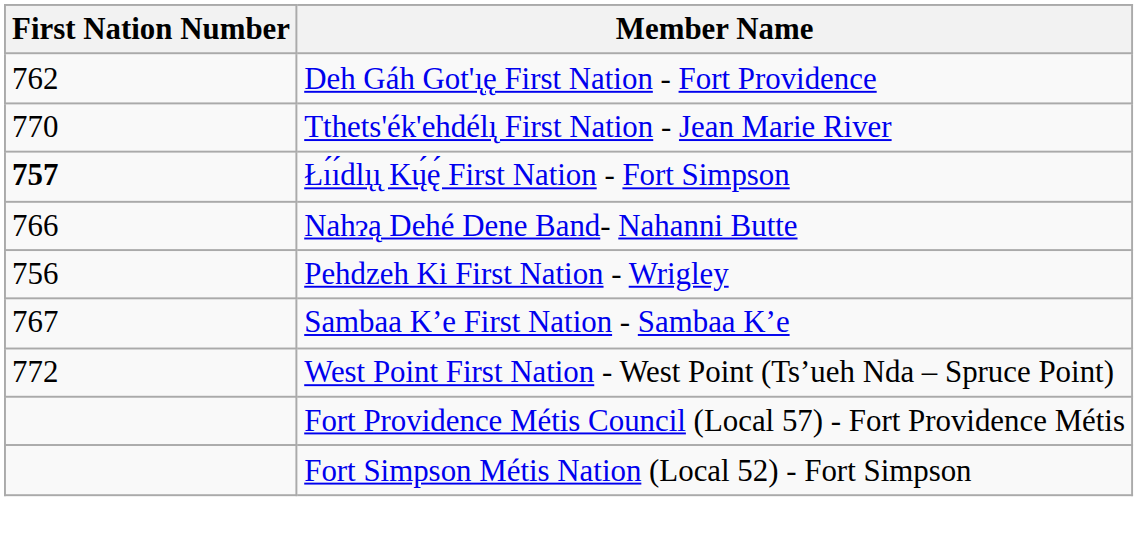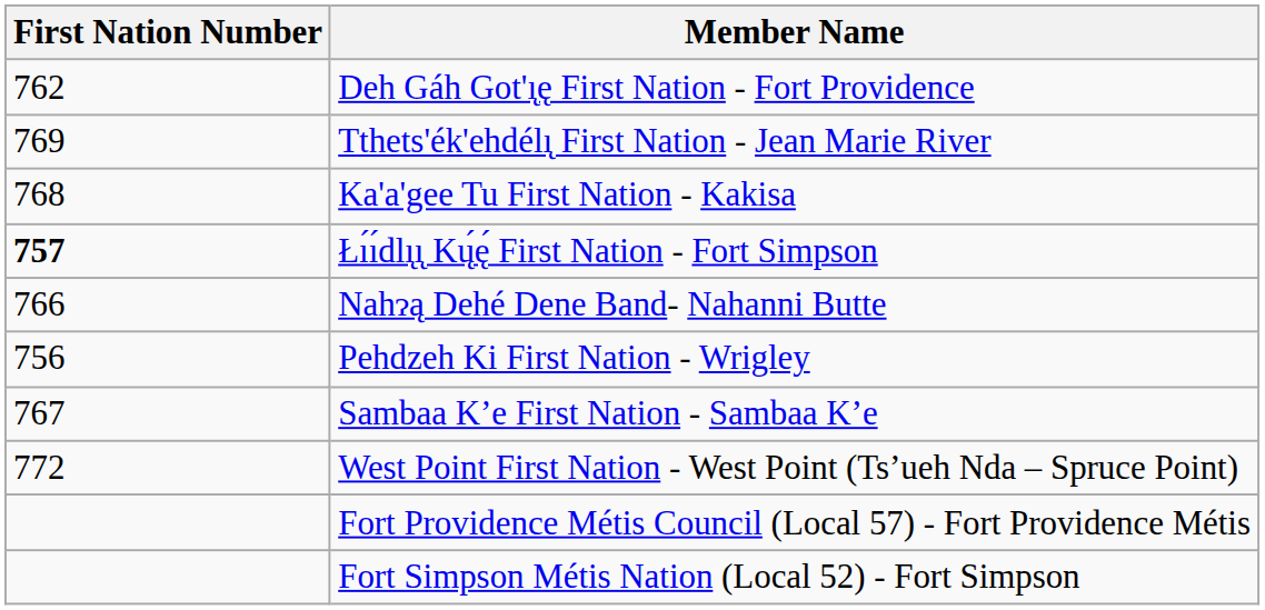Tthets'ék'ehdélı̨ First Nation - Jean Marie River | First Nation Number: 770 -> 769
+ row: 768 | Ka'a'gee Tu First Nation - Kakisa
